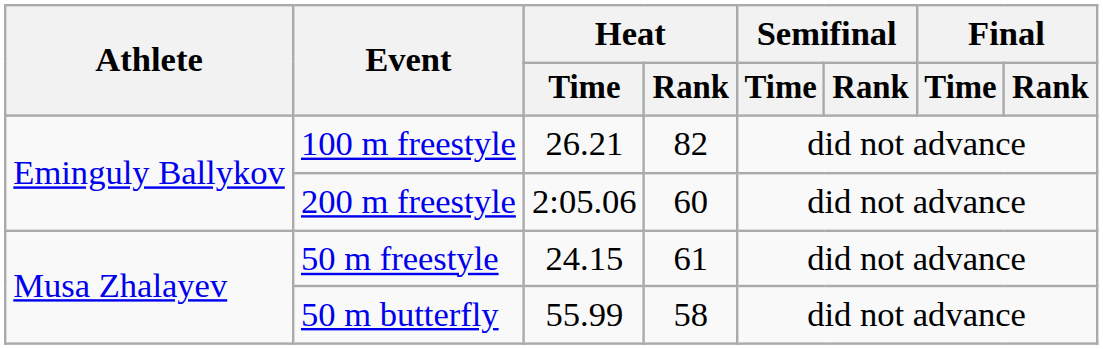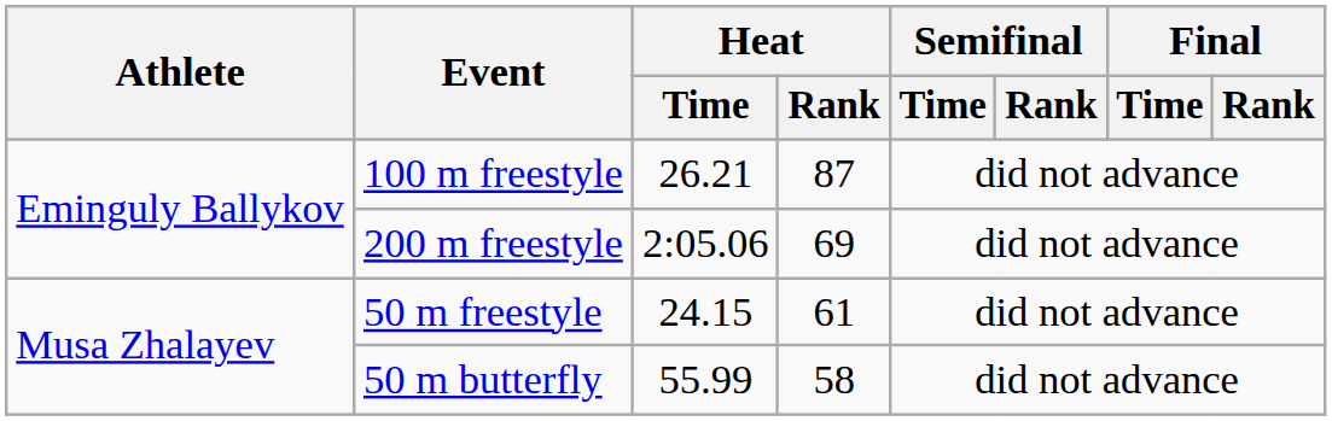100 m freestyle | Heat / Rank: 82 -> 87
200 m freestyle | Heat / Rank: 60 -> 69
